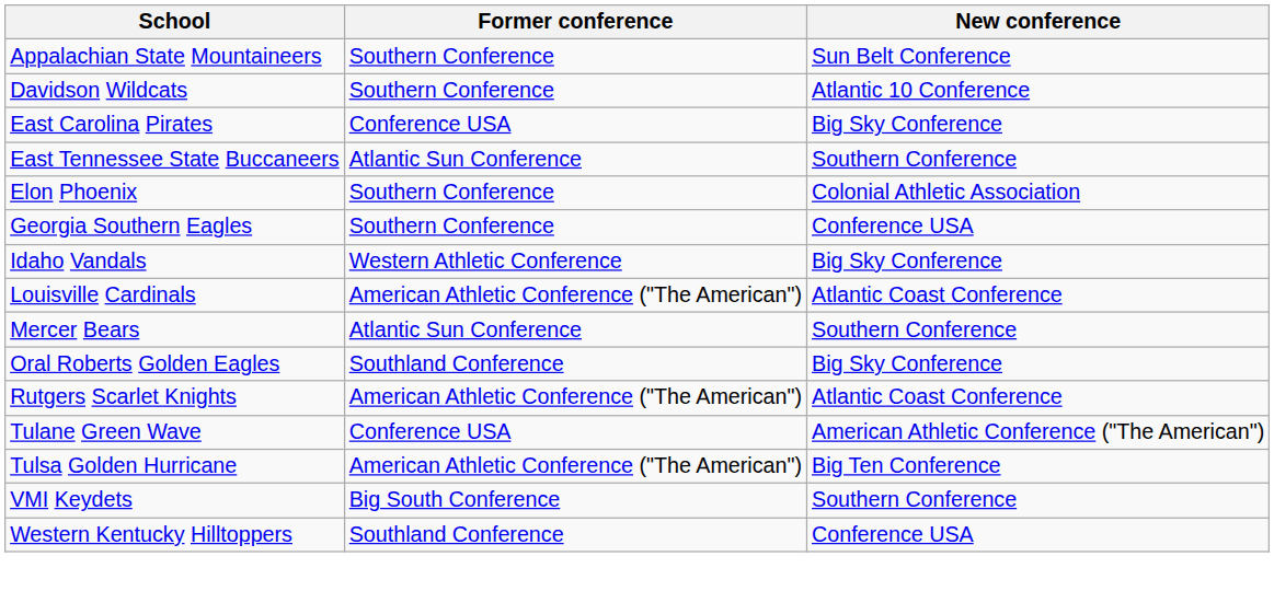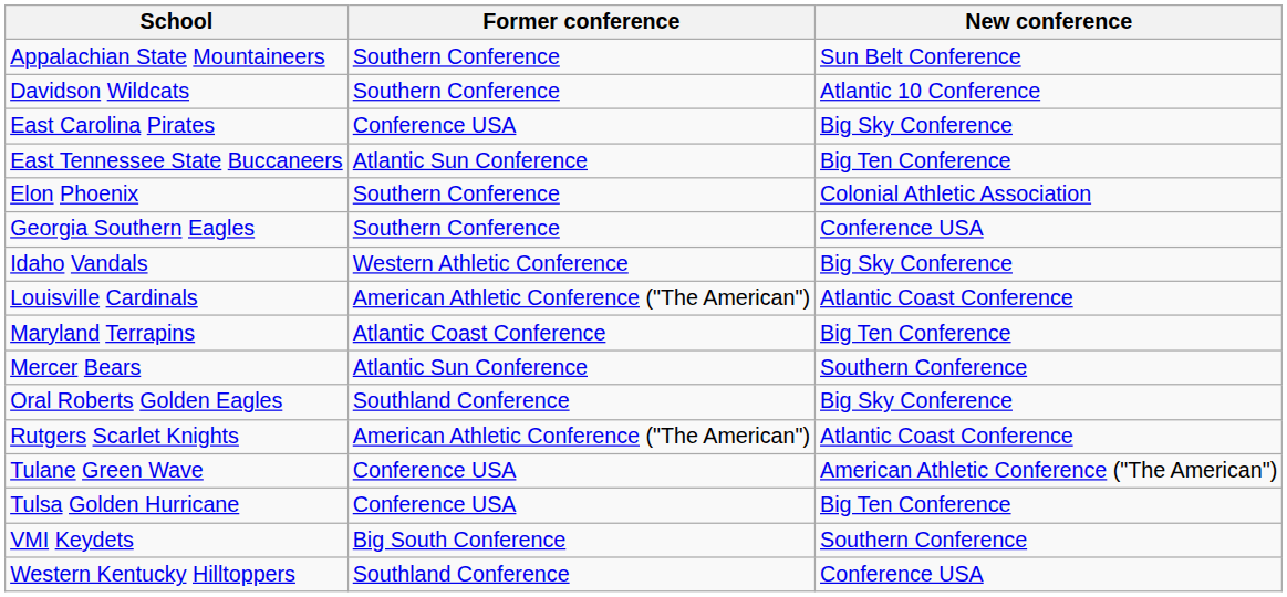East Tennessee State Buccaneers | New conference: Southern Conference -> Big Ten Conference
+ row: Maryland Terrapins | Atlantic Coast Conference | Big Ten Conference
Tulsa Golden Hurricane | Former conference: American Athletic Conference ("The American") -> Conference USA
